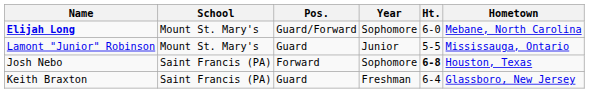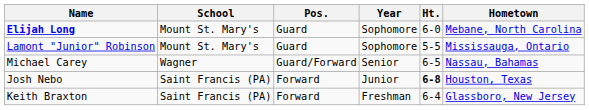Elijah Long | Pos.: Guard/Forward -> Guard
Lamont "Junior" Robinson | Year: Junior -> Sophomore
+ row: Michael Carey | Wagner | Guard/Forward | Senior | 6-5 | Nassau, Bahamas
Josh Nebo | Year: Sophomore -> Junior
Keith Braxton | Pos.: Guard -> Forward
